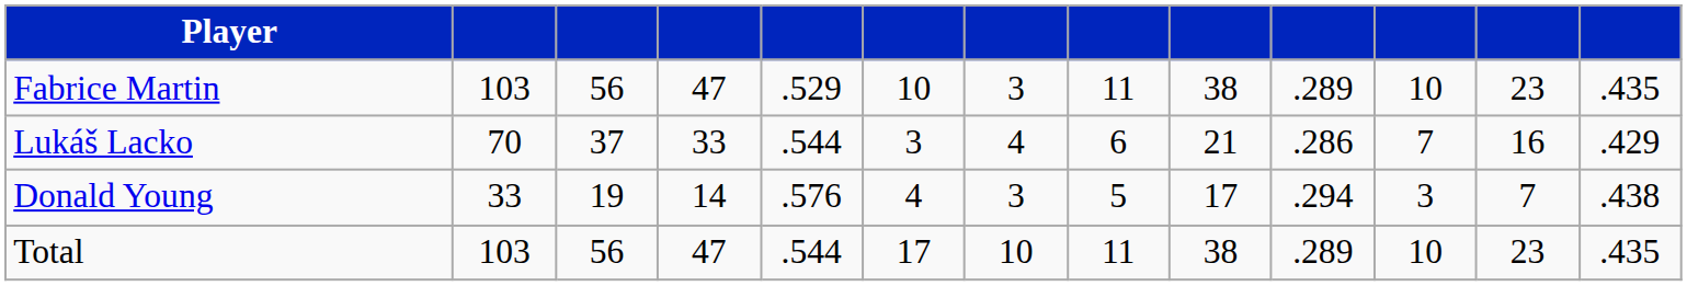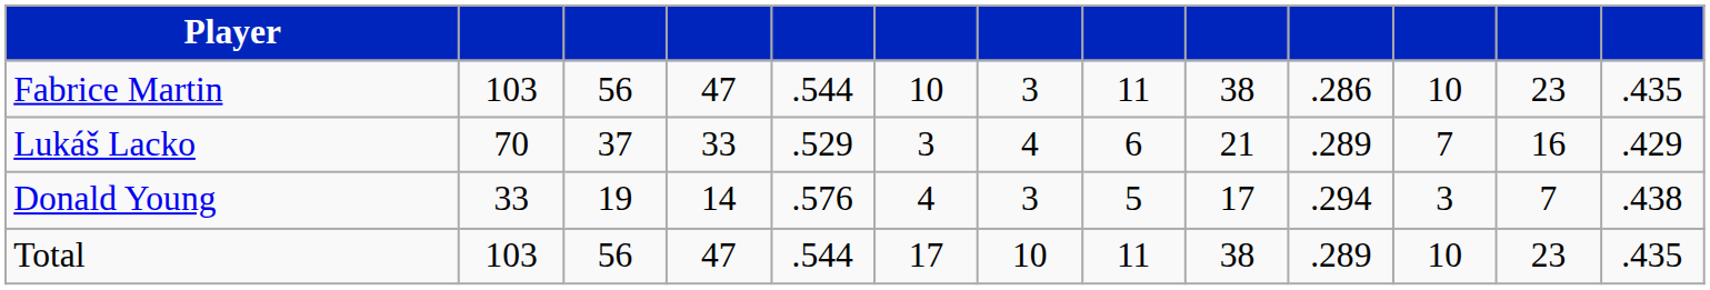Fabrice Martin | column 5: .529 -> .544
Fabrice Martin | column 10: .289 -> .286
Lukáš Lacko | column 5: .544 -> .529
Lukáš Lacko | column 10: .286 -> .289
